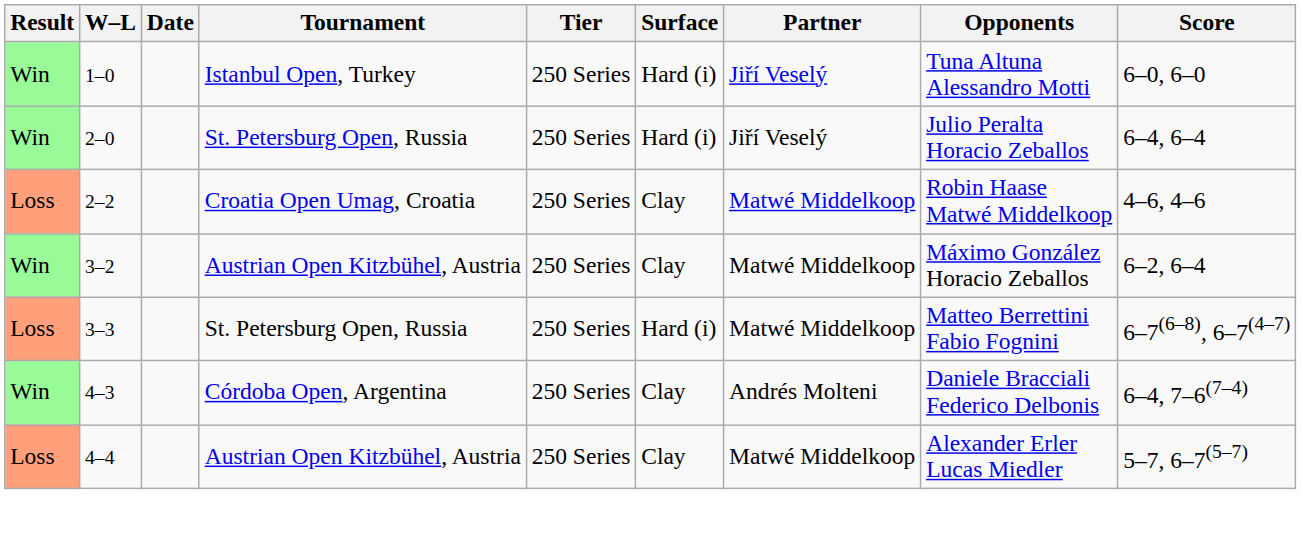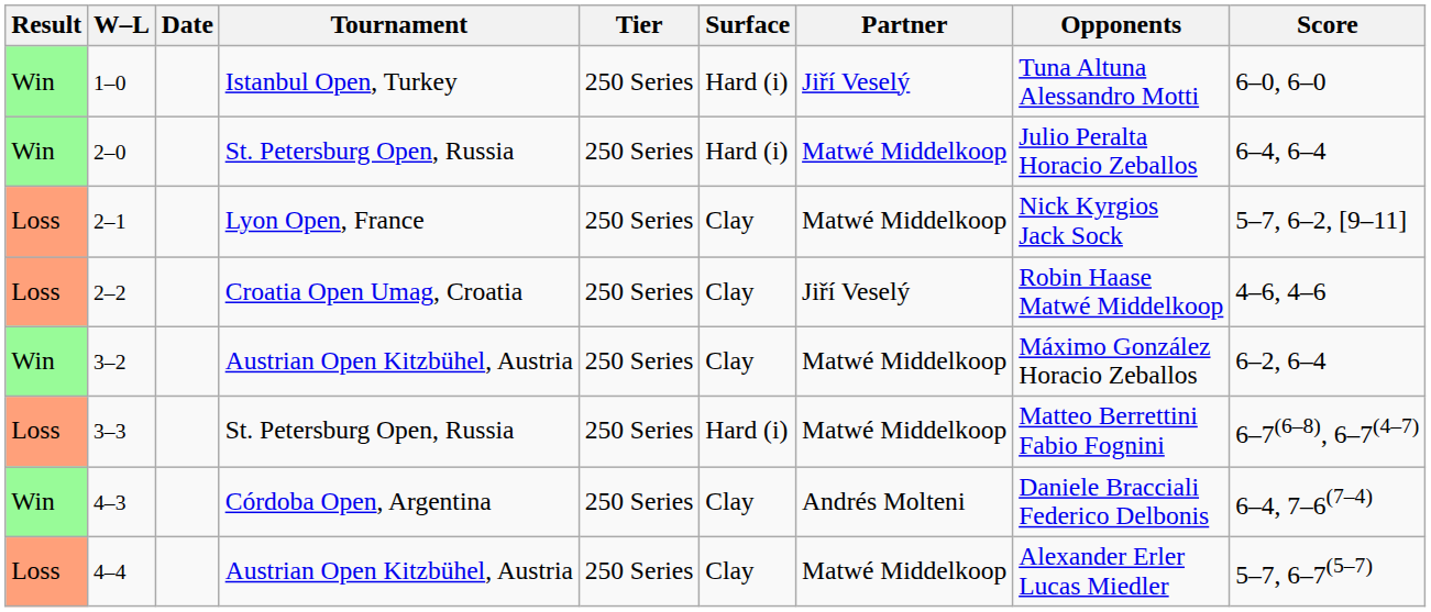2–0 | Partner: Jiří Veselý -> Matwé Middelkoop
+ row: Loss | 2–1 | Lyon Open, France | 250 Series | Clay | Matwé Middelkoop | Nick Kyrgios Jack Sock | 5–7, 6–2, [9–11]
2–2 | Partner: Matwé Middelkoop -> Jiří Veselý
